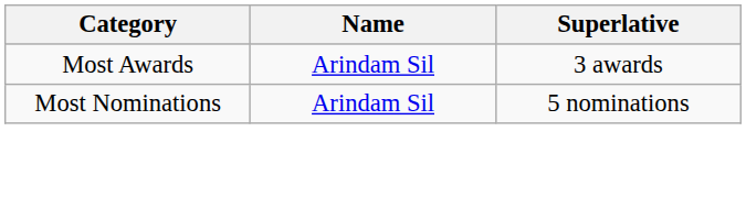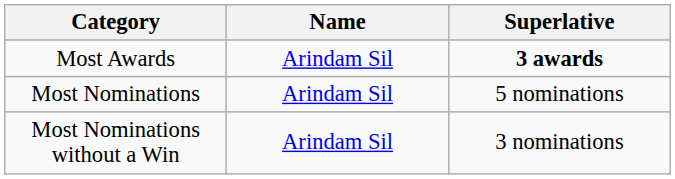Most Awards | Superlative: normal -> bold
+ row: Most Nominations without a Win | Arindam Sil | 3 nominations
